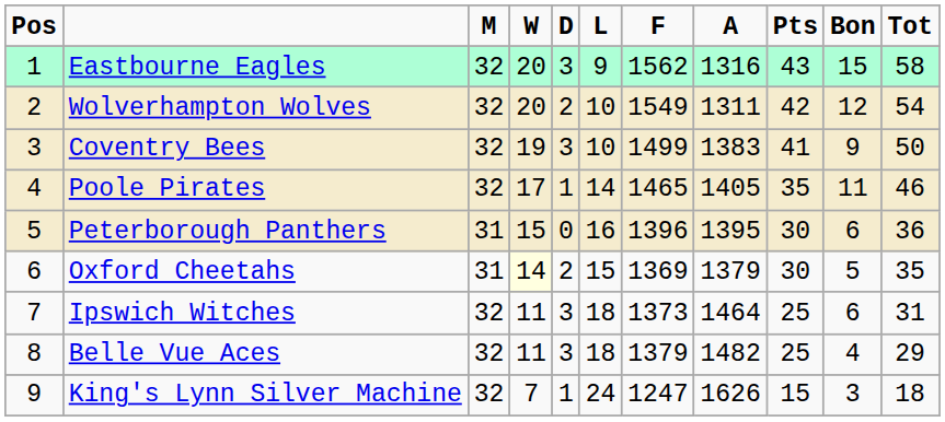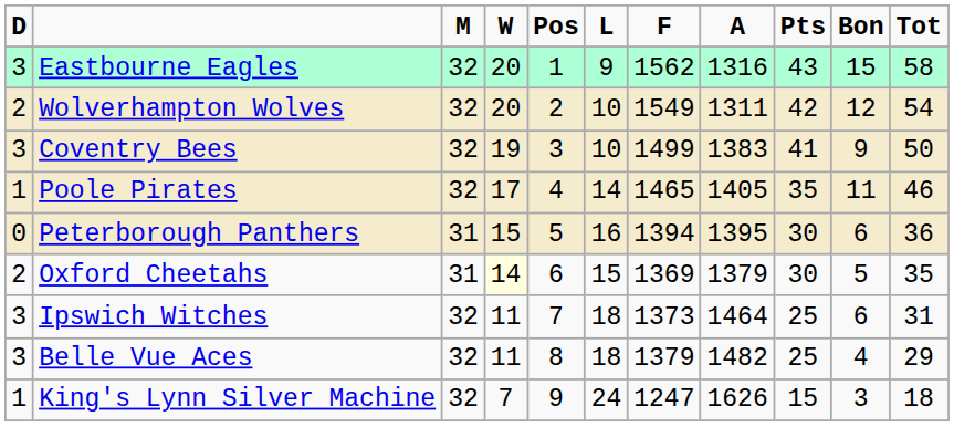columns swapped: Pos <-> D
Peterborough Panthers | F: 1396 -> 1394
